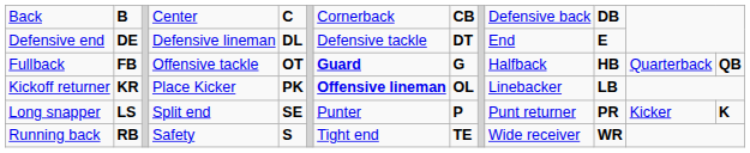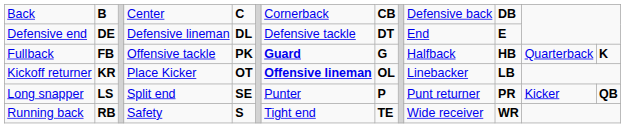Fullback | column 5: OT -> PK
Fullback | column 13: QB -> K
Kickoff returner | column 5: PK -> OT
Long snapper | column 13: K -> QB
